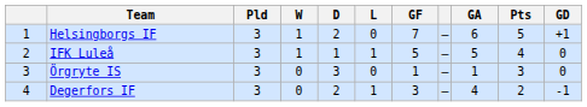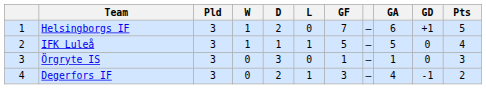columns swapped: GD <-> Pts
